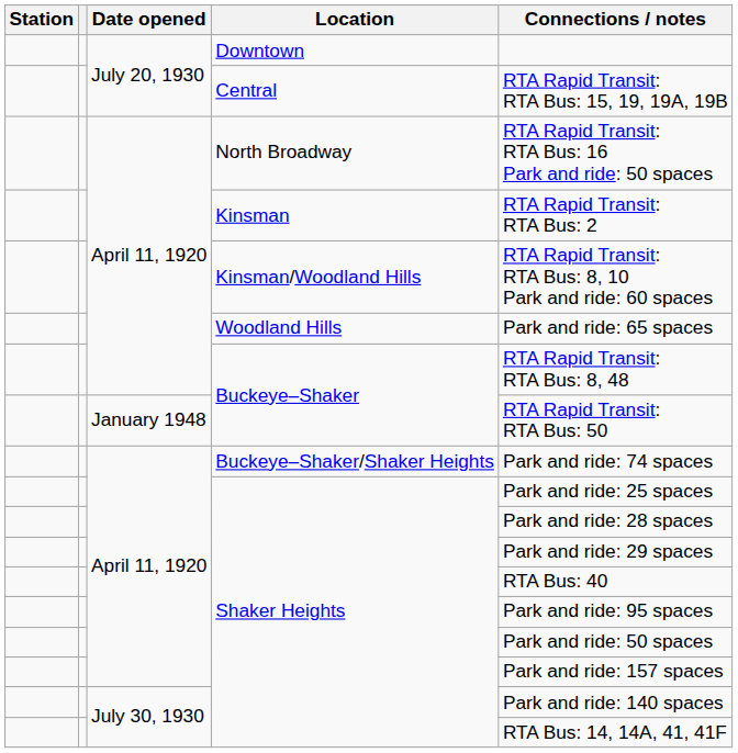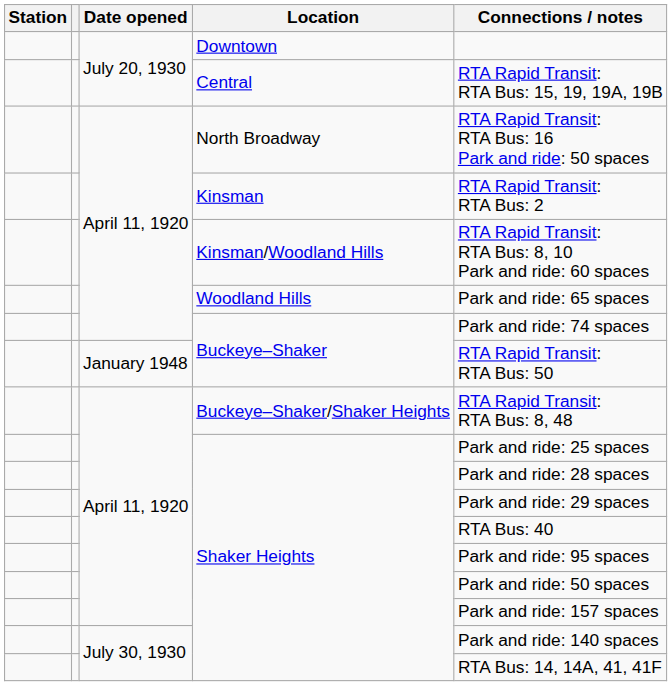April 11, 1920 / Buckeye–Shaker | Connections / notes: RTA Rapid Transit: RTA Bus: 8, 48 -> Park and ride: 74 spaces
Buckeye–Shaker/Shaker Heights | Connections / notes: Park and ride: 74 spaces -> RTA Rapid Transit: RTA Bus: 8, 48
